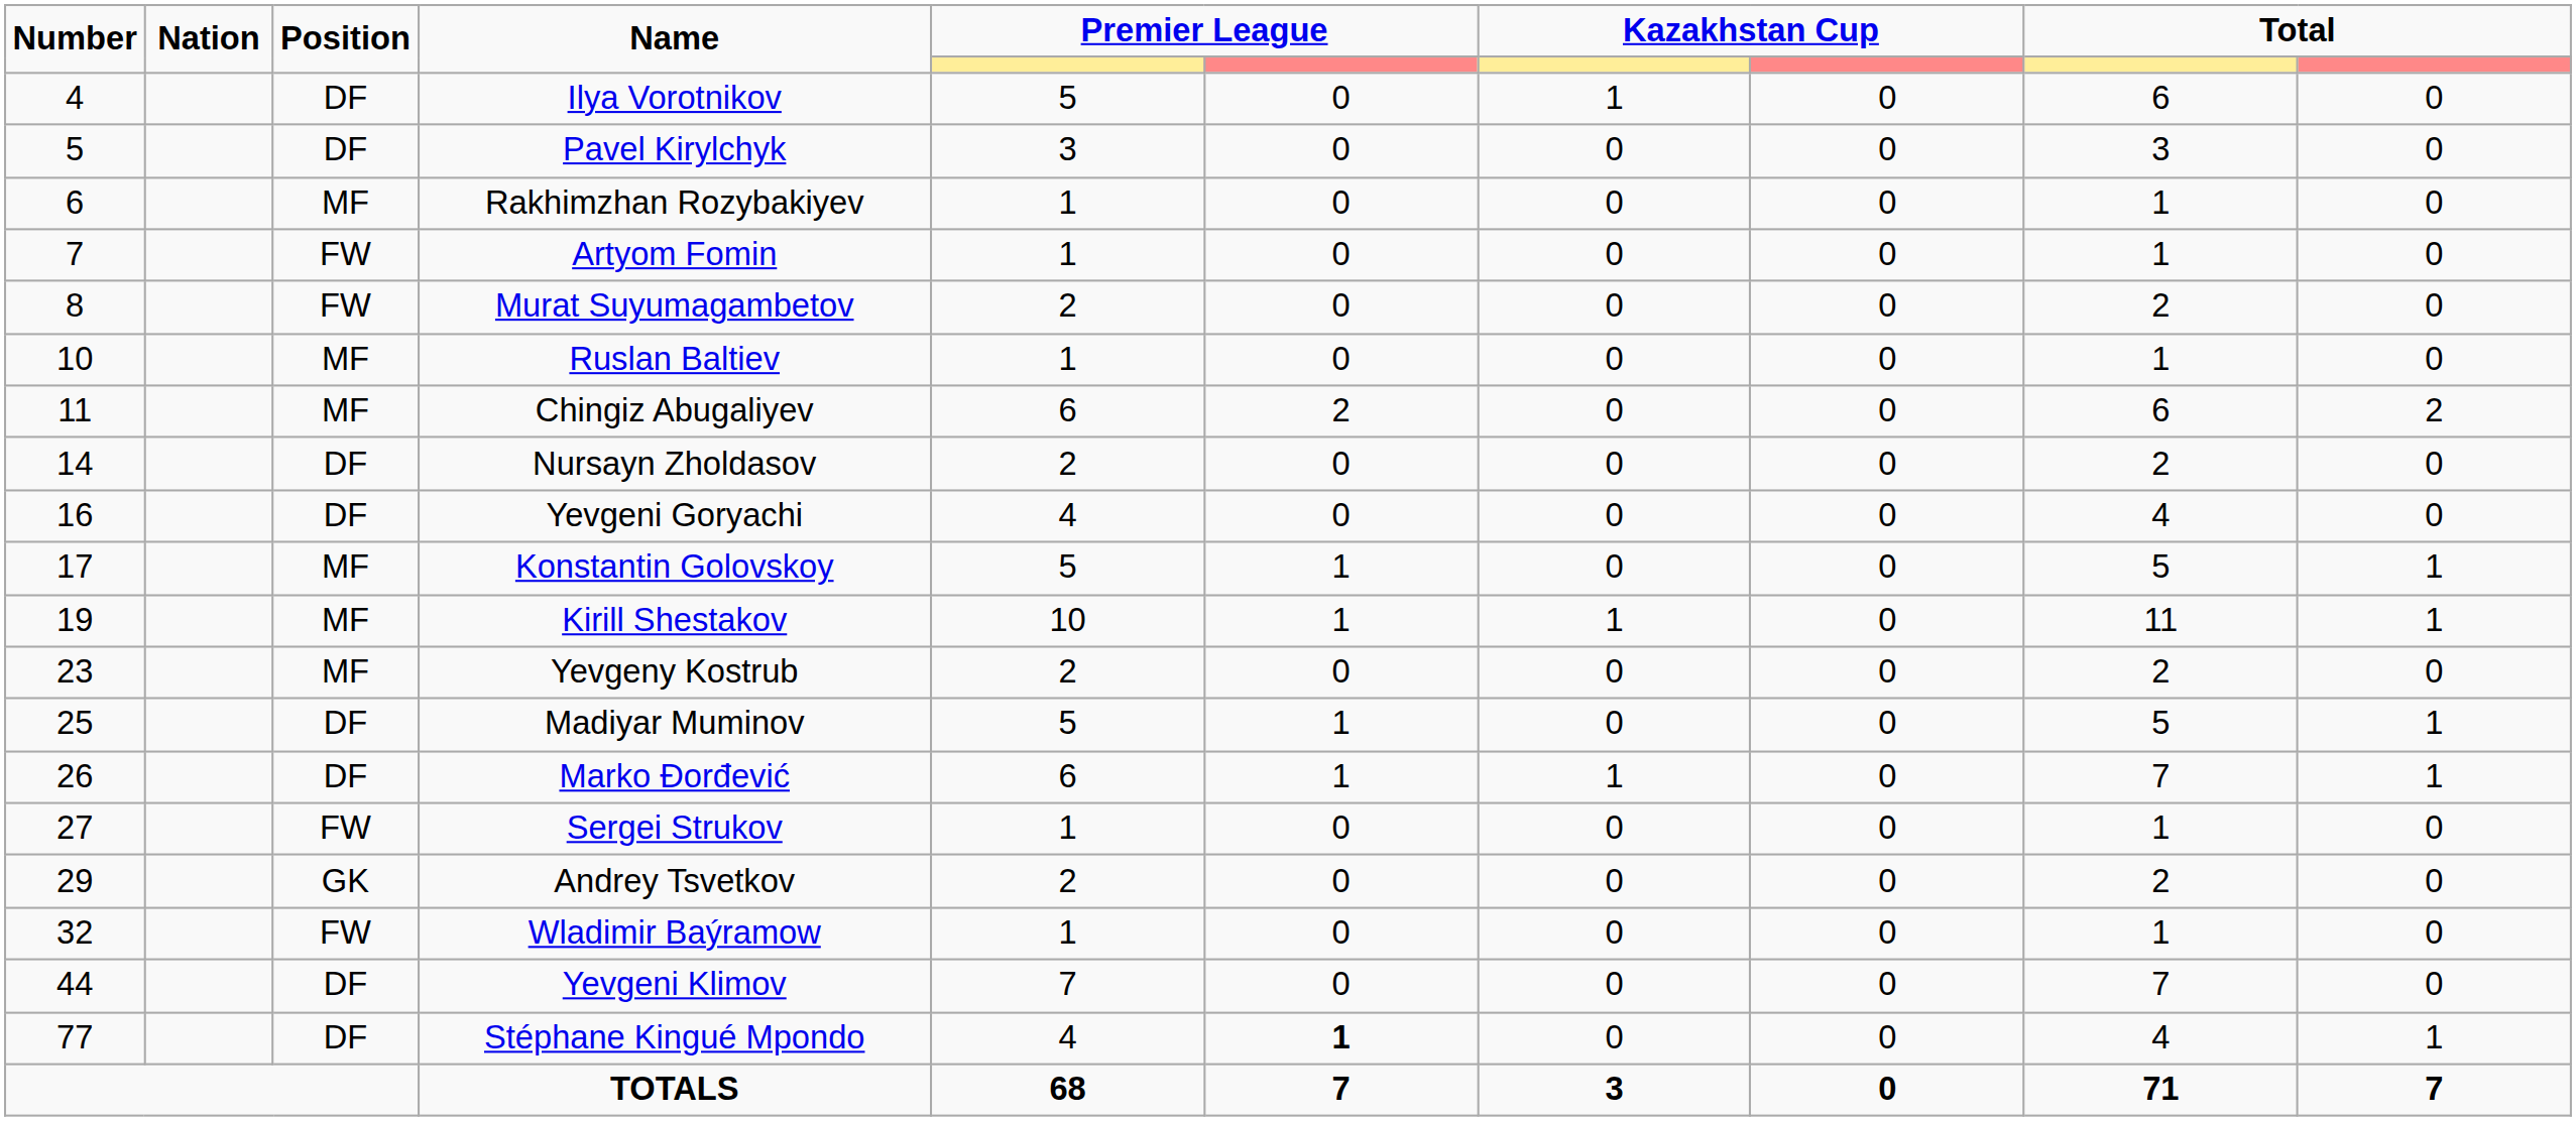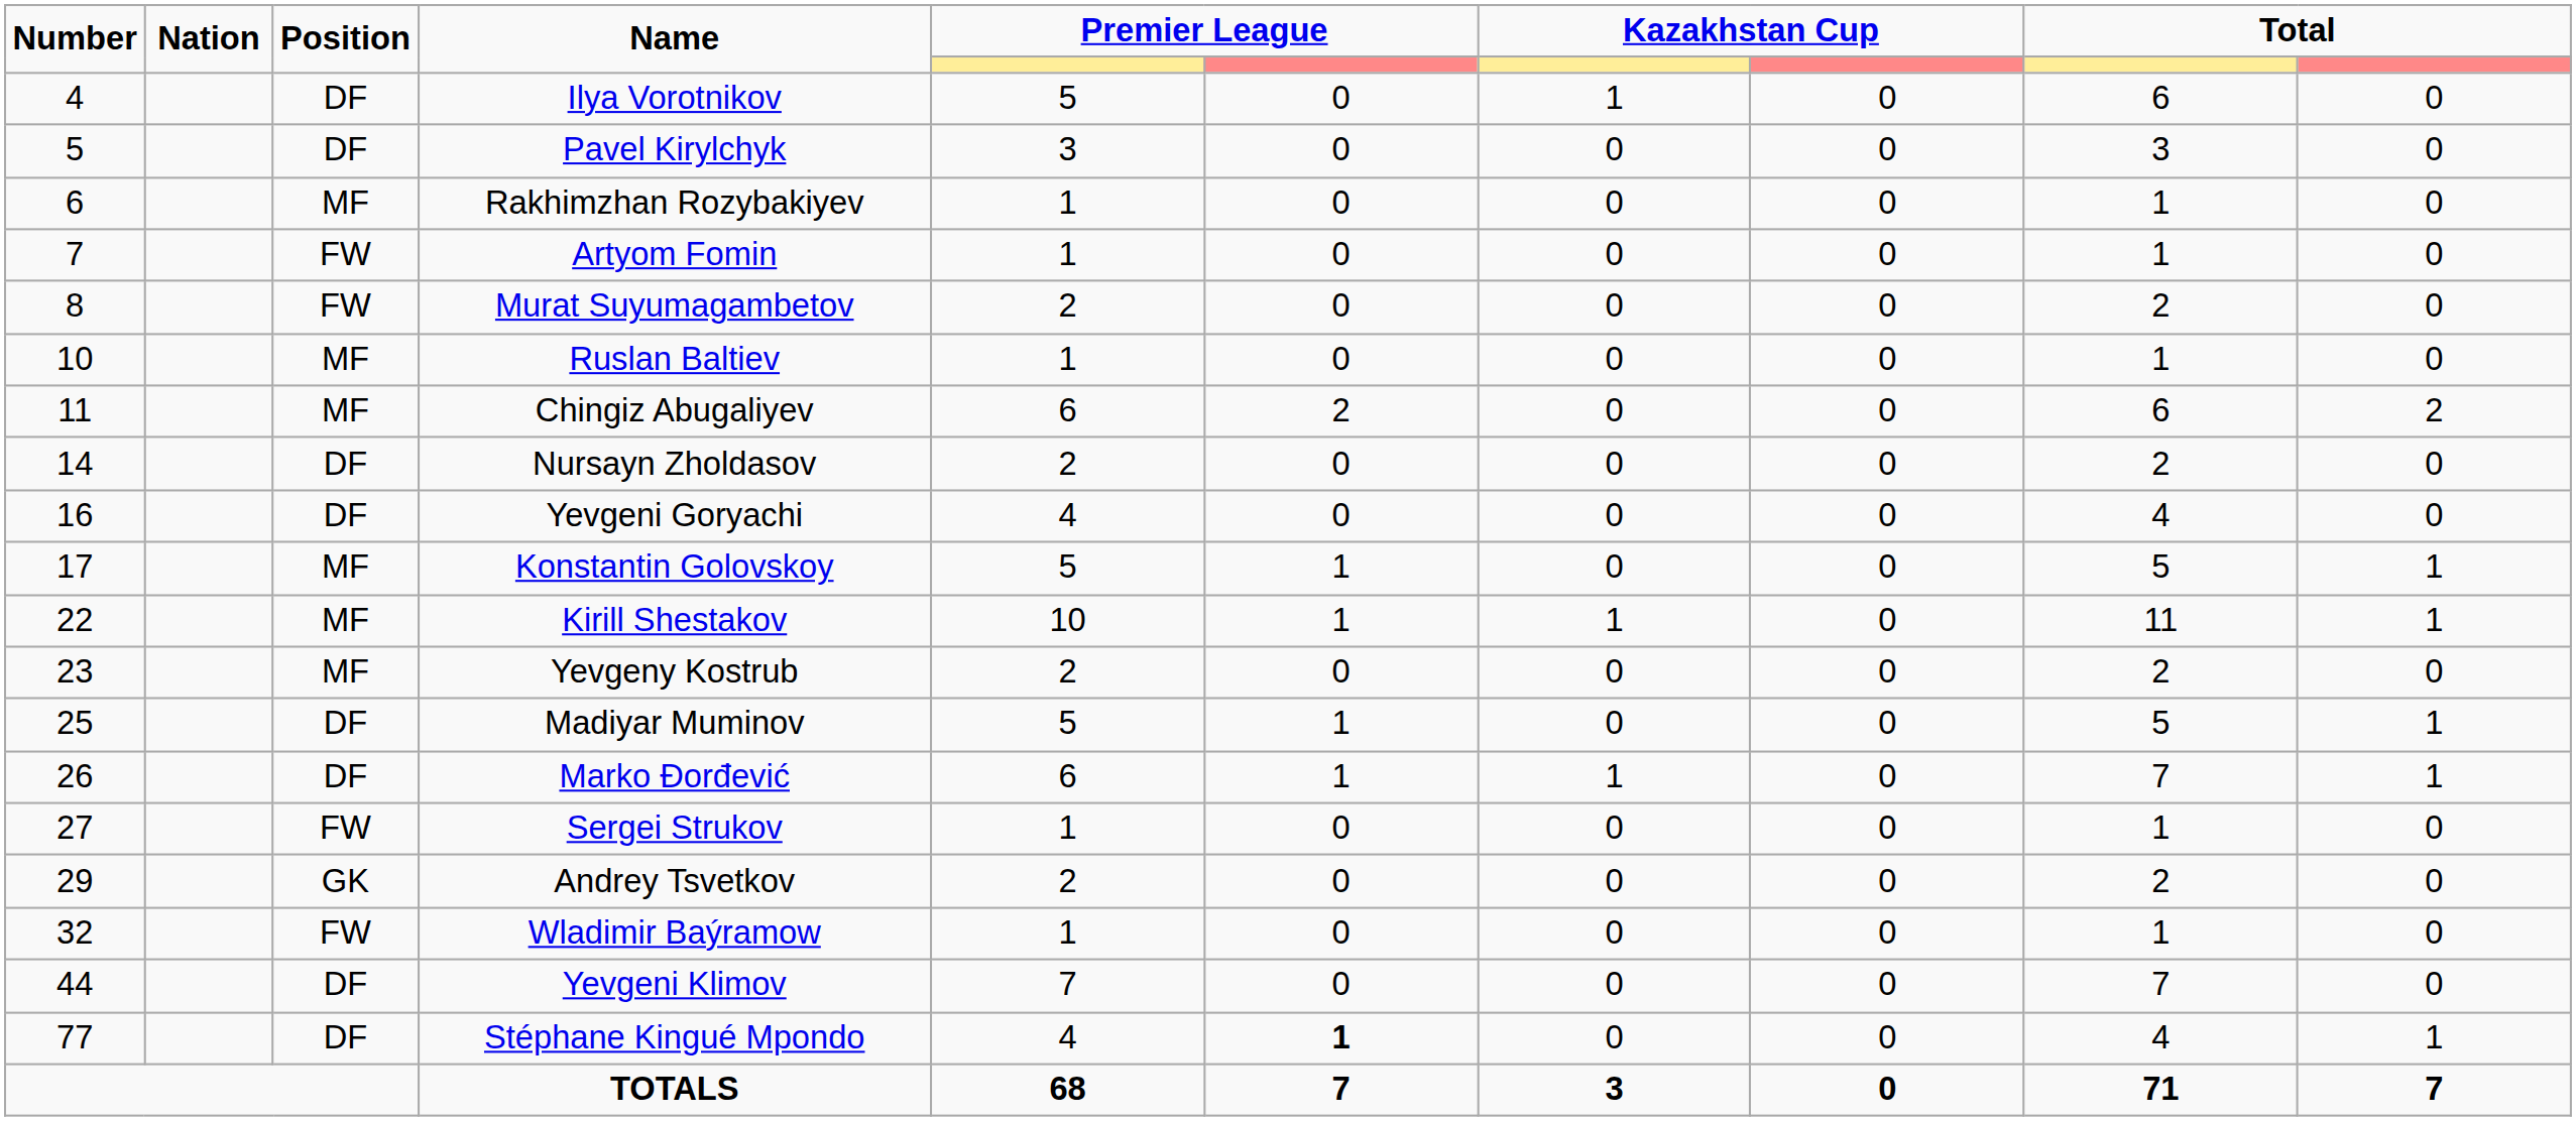Kirill Shestakov | Number: 19 -> 22
